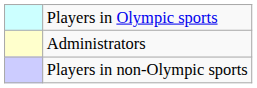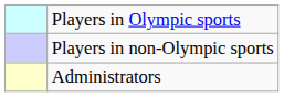rows swapped: Players in non-Olympic sports <-> Administrators
